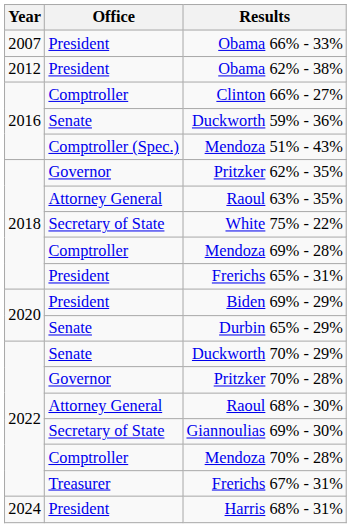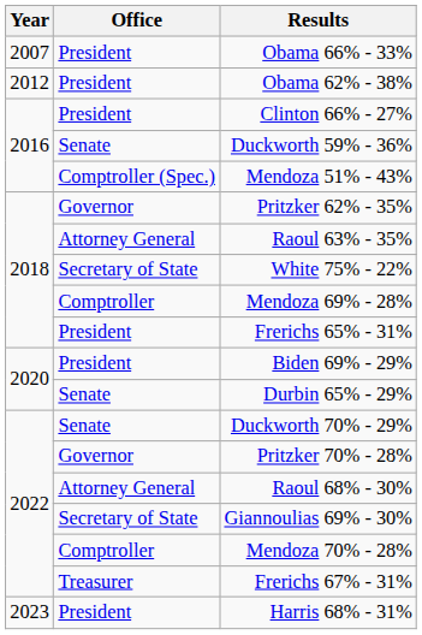Clinton 66% - 27% | Office: Comptroller -> President
Harris 68% - 31% | Year: 2024 -> 2023
